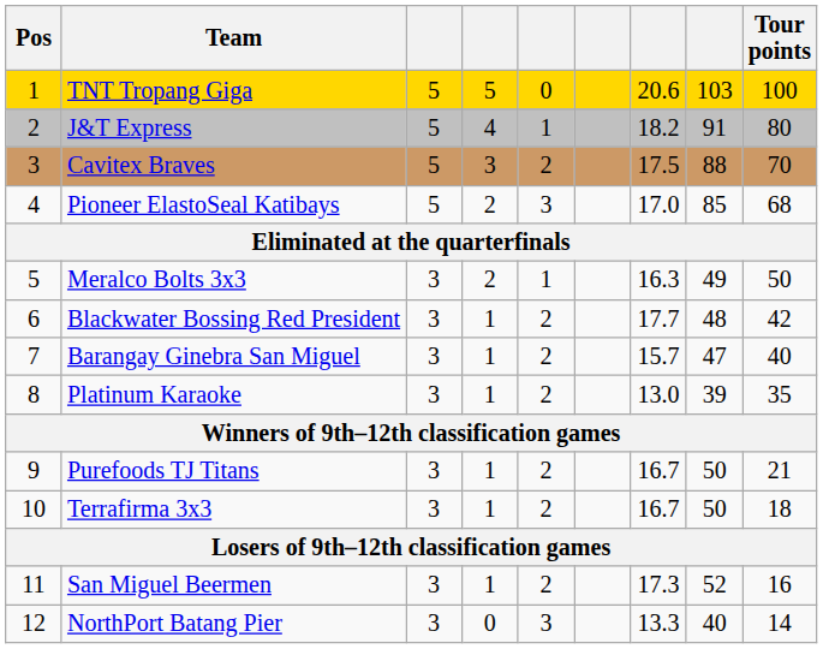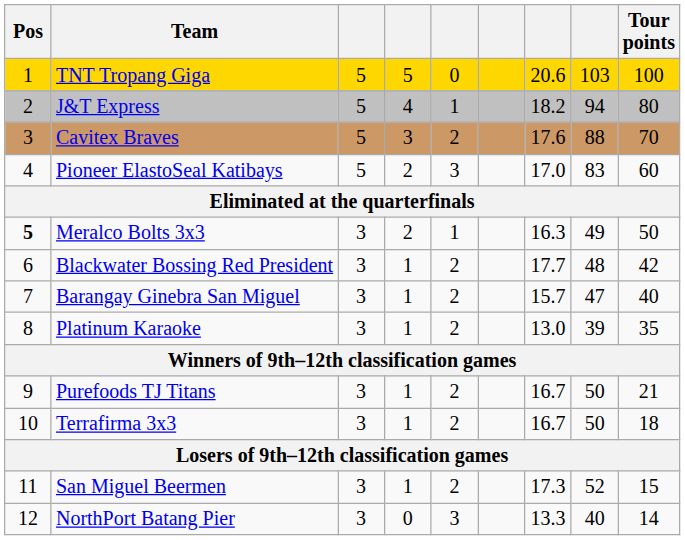J&T Express | column 8: 91 -> 94
Cavitex Braves | column 7: 17.5 -> 17.6
Pioneer ElastoSeal Katibays | column 8: 85 -> 83
Pioneer ElastoSeal Katibays | Tour points: 68 -> 60
Meralco Bolts 3x3 | Pos: normal -> bold
San Miguel Beermen | Tour points: 16 -> 15
